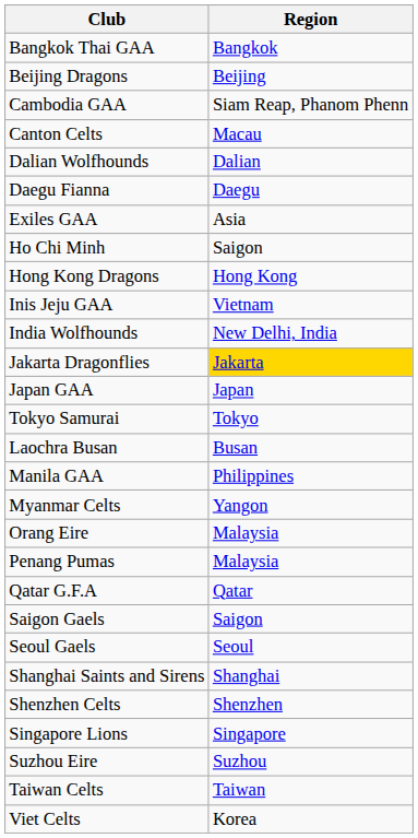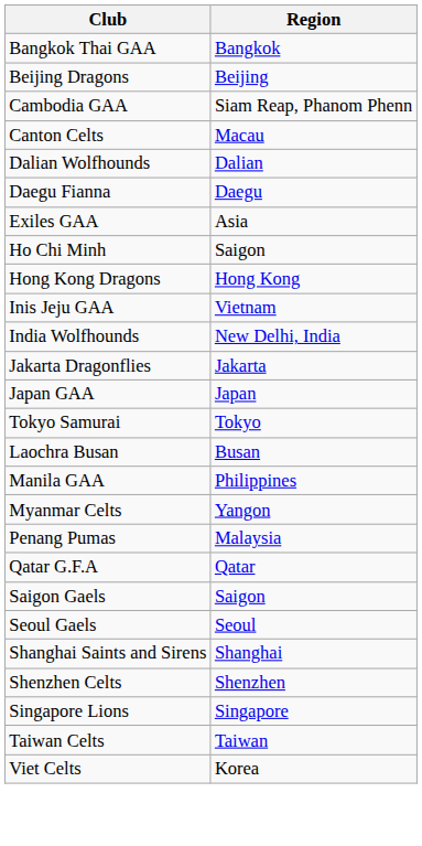Jakarta Dragonflies | Region: gold background -> no background
- row: Orang Eire | Malaysia
- row: Suzhou Eire | Suzhou
